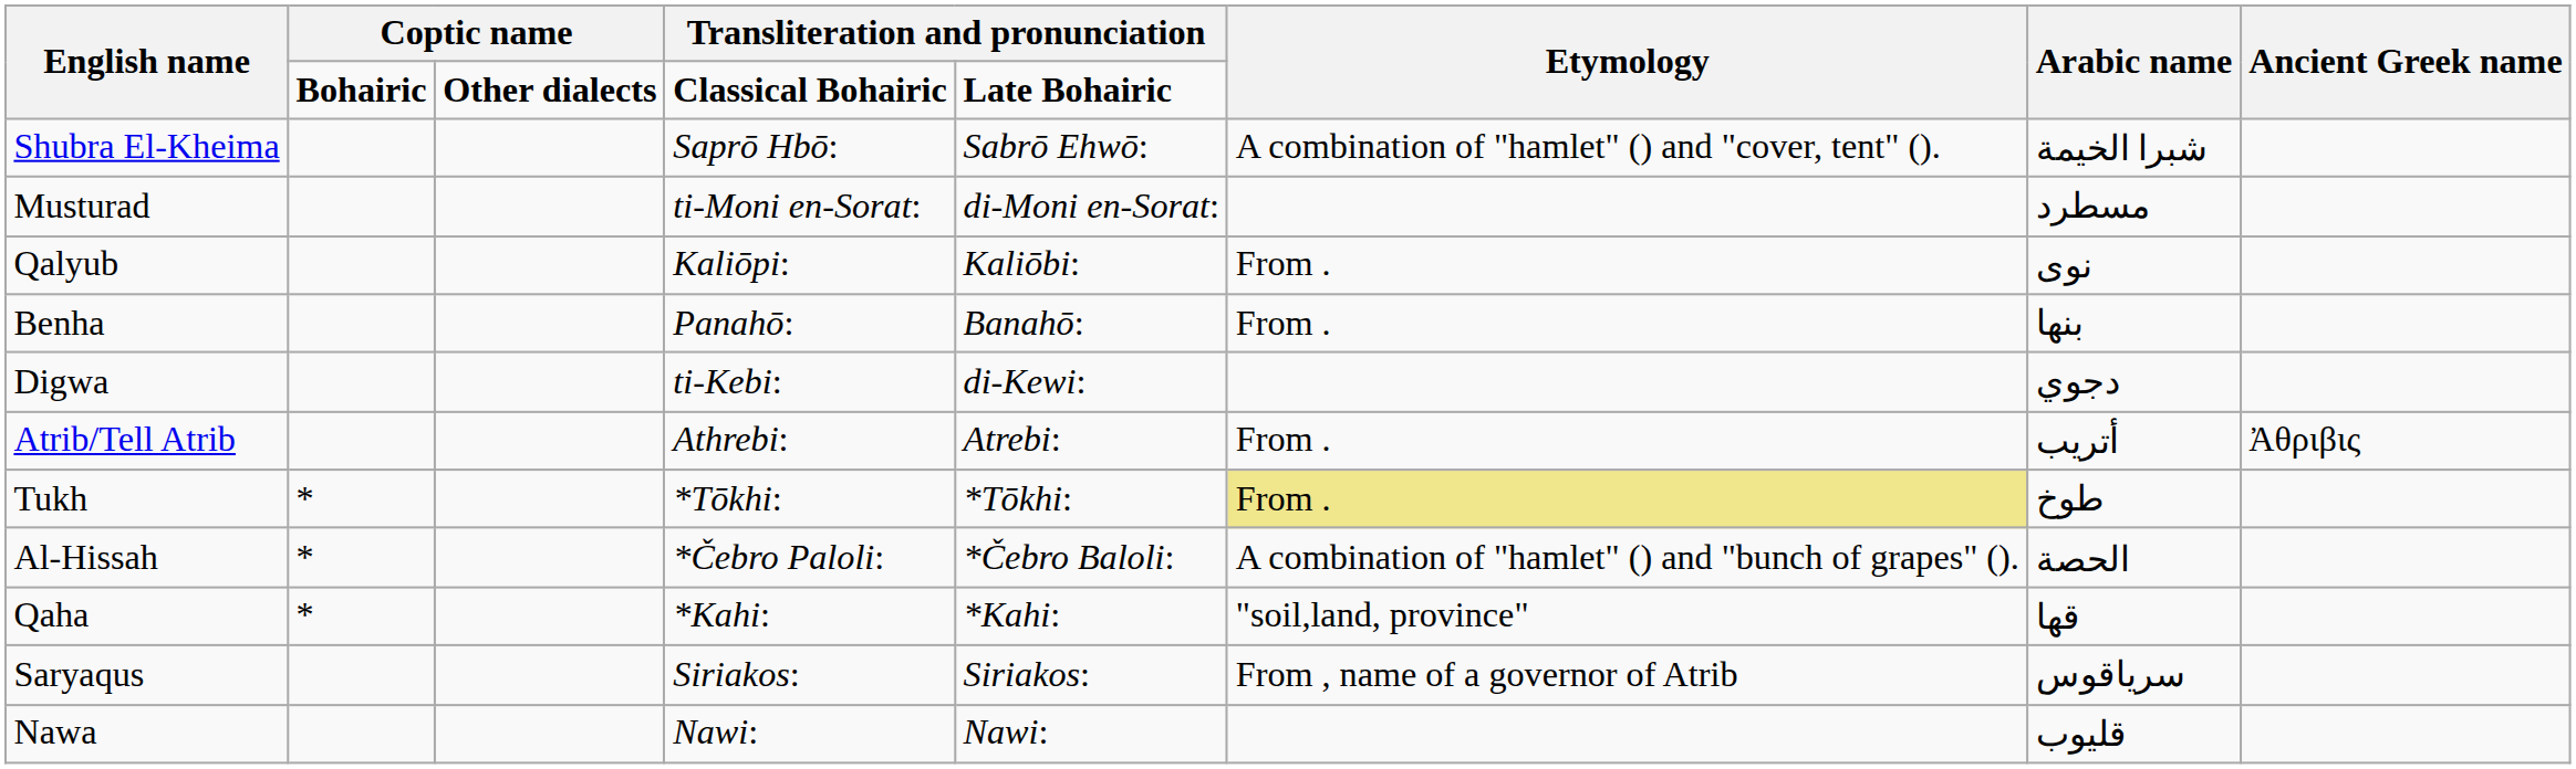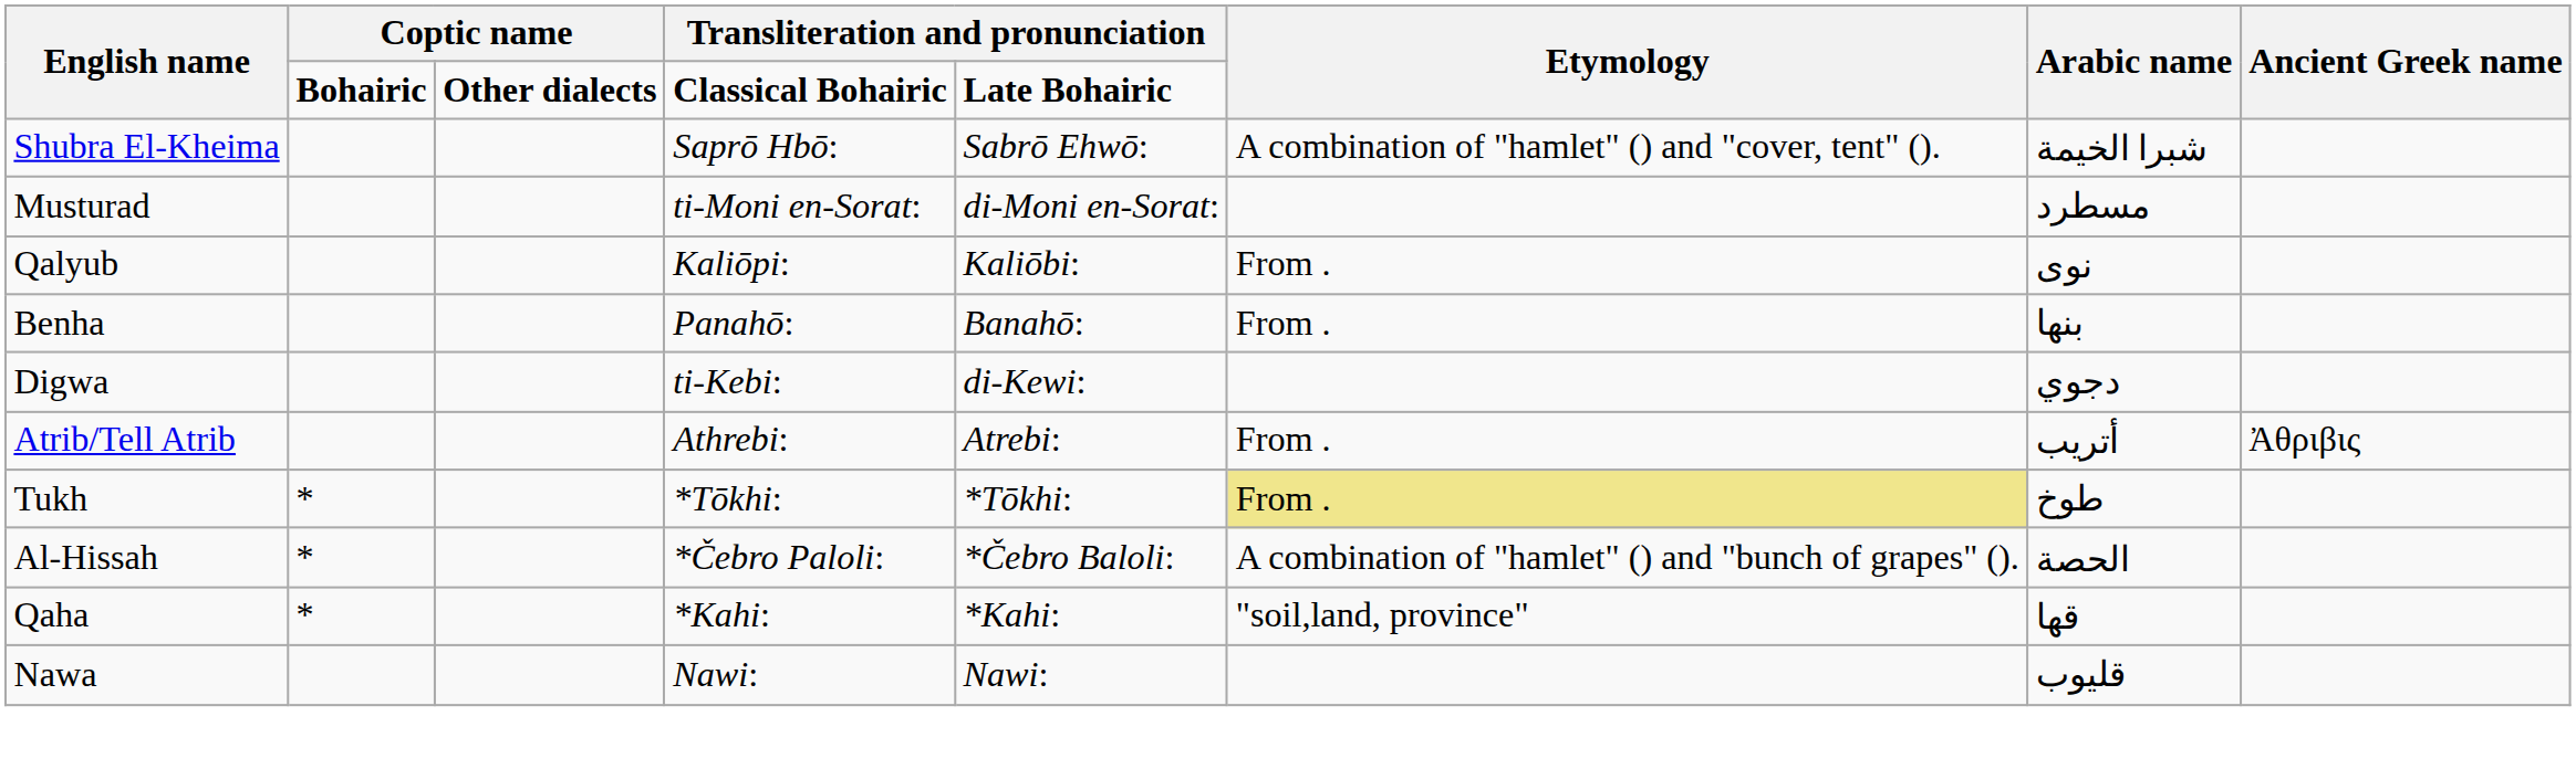- row: Saryaqus | Siriakos: | Siriakos: | From , name of a governor of Atrib | سرياقوس
